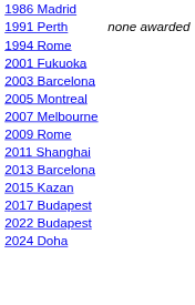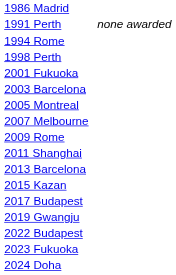+ row: 1998 Perth
+ row: 2019 Gwangju
+ row: 2023 Fukuoka
